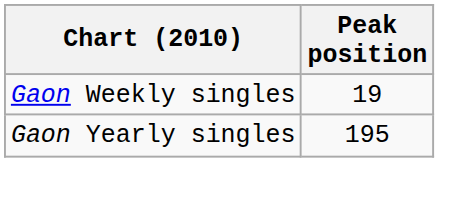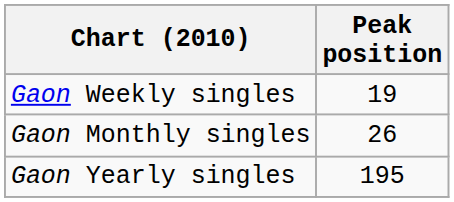+ row: Gaon Monthly singles | 26
